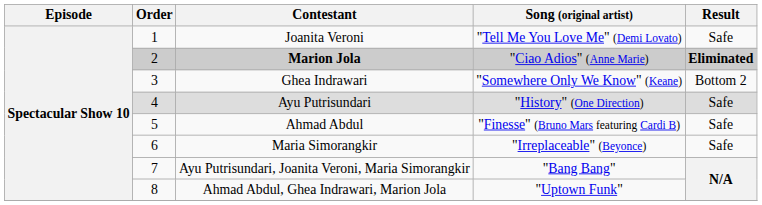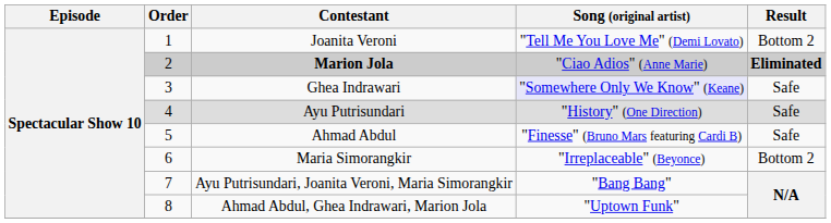Joanita Veroni | Result: Safe -> Bottom 2
Ghea Indrawari | Song (original artist): no background -> lavender background
Ghea Indrawari | Result: Bottom 2 -> Safe
Maria Simorangkir | Result: Safe -> Bottom 2
